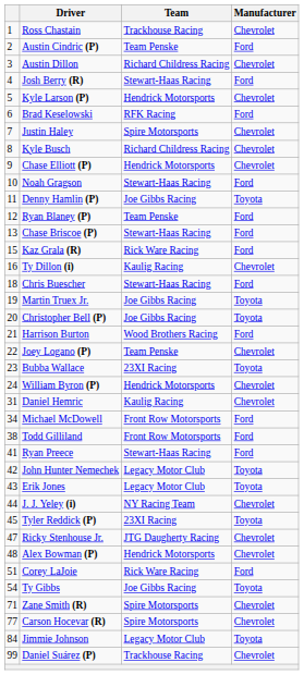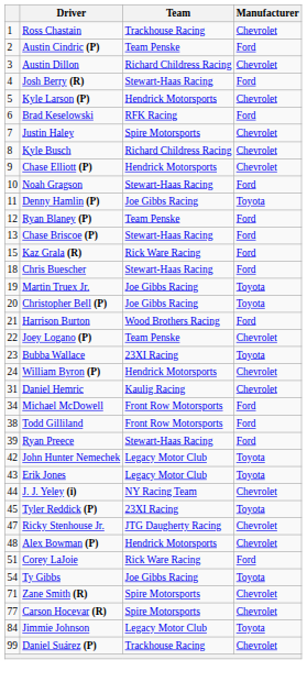- row: 16 | Ty Dillon (i) | Kaulig Racing | Chevrolet
Ryan Preece | column 1: 41 -> 39
